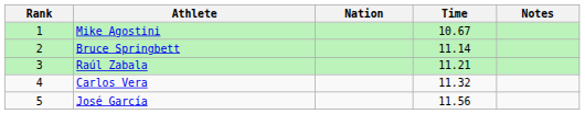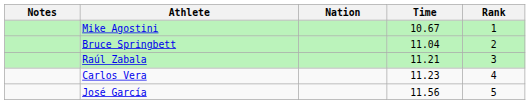columns swapped: Rank <-> Notes
Bruce Springbett | Time: 11.14 -> 11.04
Carlos Vera | Time: 11.32 -> 11.23
